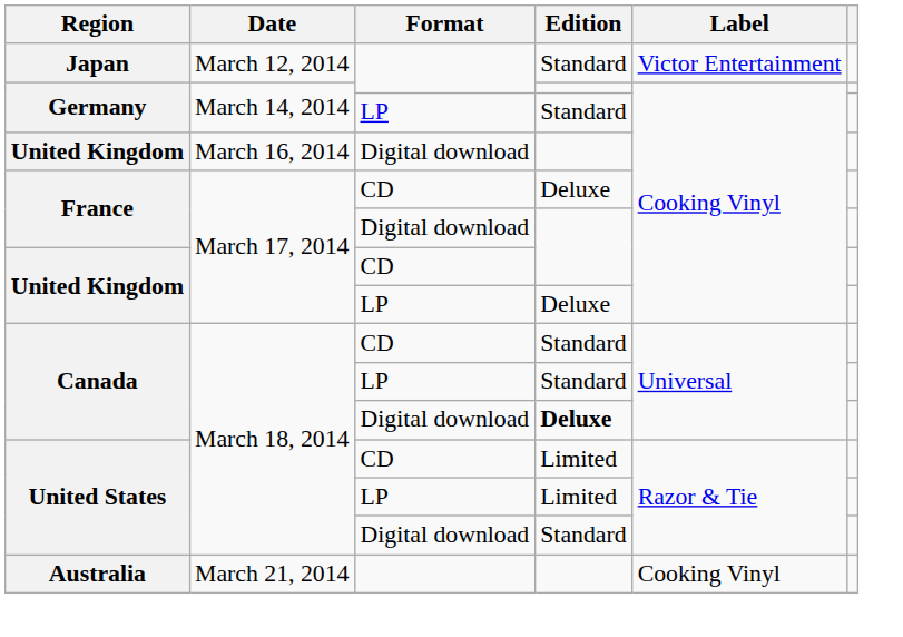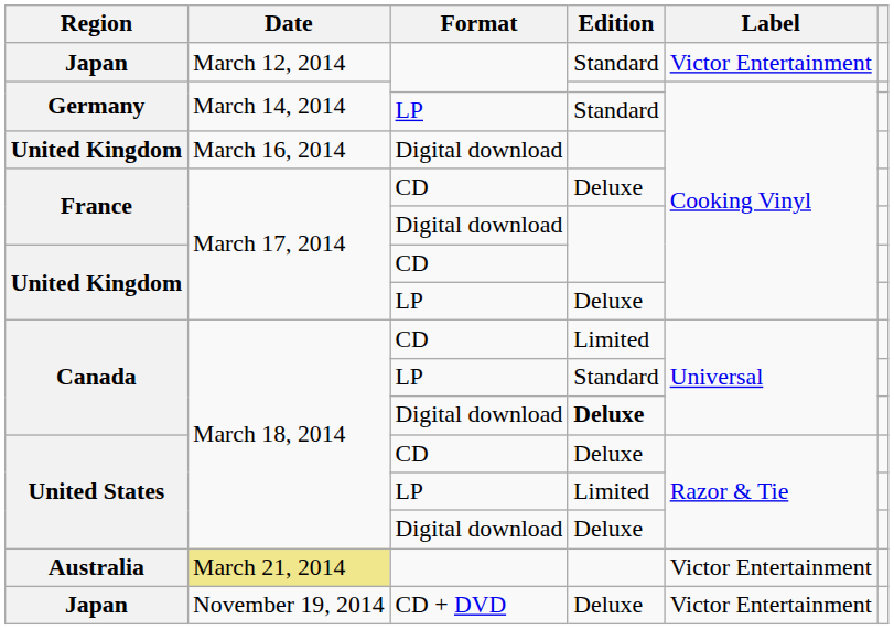Canada / CD | Edition: Standard -> Limited
United States / CD | Edition: Limited -> Deluxe
United States / Digital download | Edition: Standard -> Deluxe
Australia | Date: no background -> khaki background
Australia | Label: Cooking Vinyl -> Victor Entertainment
+ row: Japan | November 19, 2014 | CD + DVD | Deluxe | Victor Entertainment
